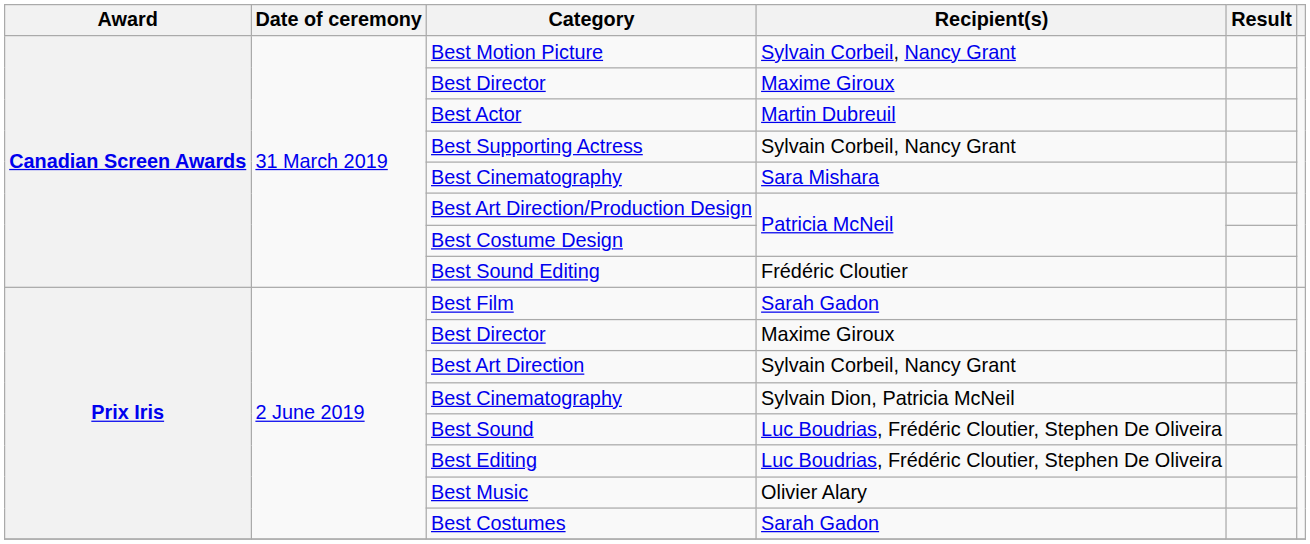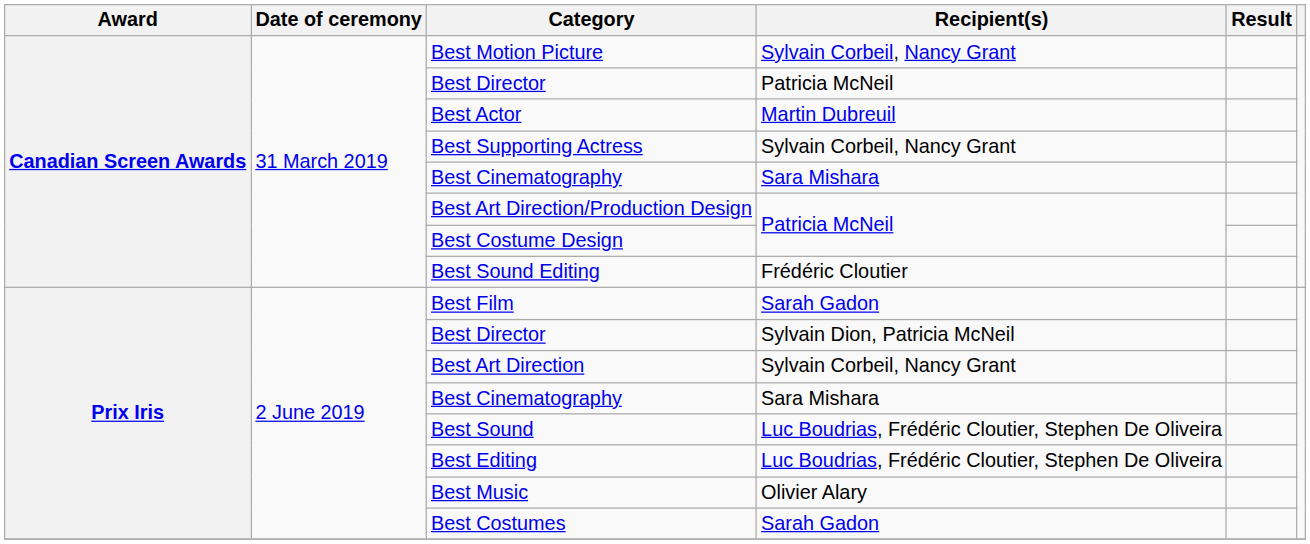Canadian Screen Awards / Best Director | Recipient(s): Maxime Giroux -> Patricia McNeil
Prix Iris / Best Director | Recipient(s): Maxime Giroux -> Sylvain Dion, Patricia McNeil
Prix Iris / Best Cinematography | Recipient(s): Sylvain Dion, Patricia McNeil -> Sara Mishara
